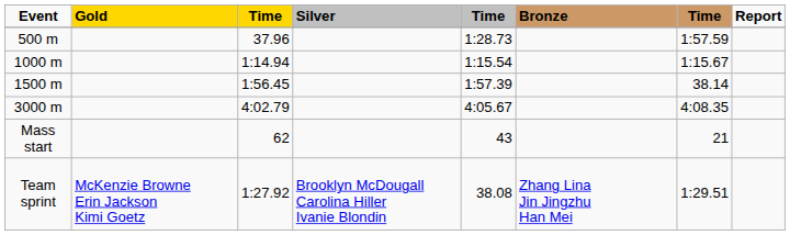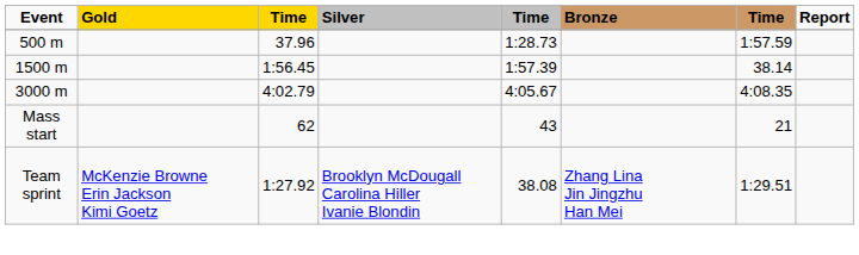- row: 1000 m | 1:14.94 | 1:15.54 | 1:15.67
